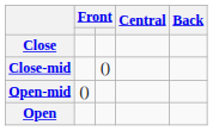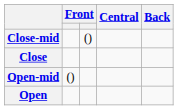rows swapped: Close <-> Close-mid
